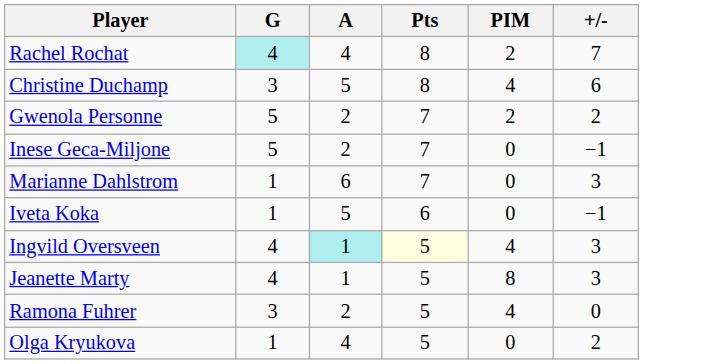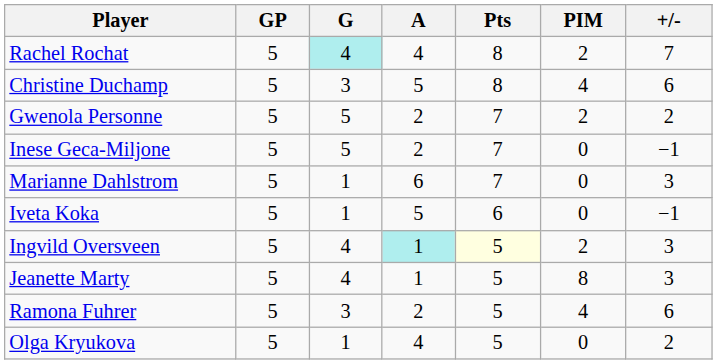+ column: GP | 5 | 5 | 5 | 5 | 5 | 5 | 5 | 5 | 5 | 5
Ingvild Oversveen | PIM: 4 -> 2
Ramona Fuhrer | +/-: 0 -> 6
